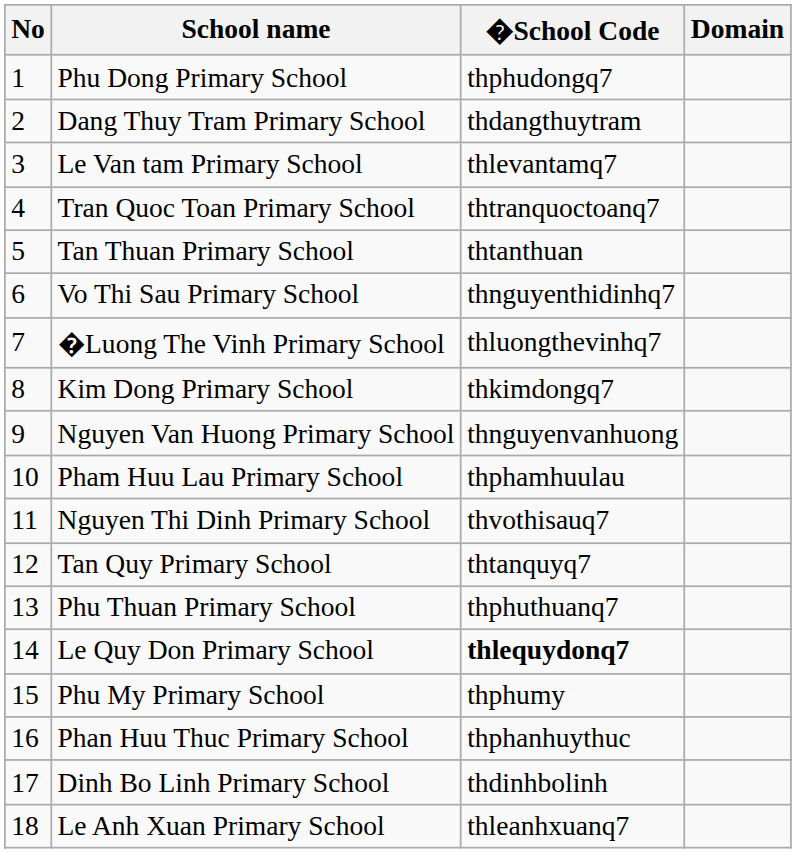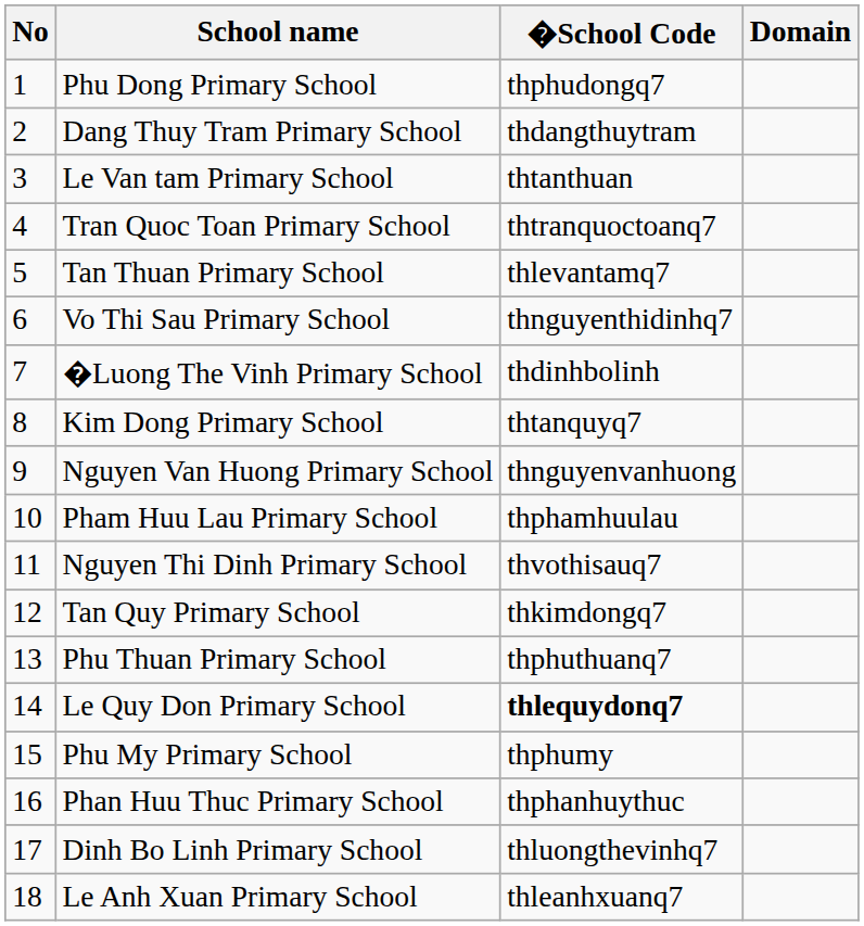Le Van tam Primary School | �School Code: thlevantamq7 -> thtanthuan
Tan Thuan Primary School | �School Code: thtanthuan -> thlevantamq7
�Luong The Vinh Primary School | �School Code: thluongthevinhq7 -> thdinhbolinh
Kim Dong Primary School | �School Code: thkimdongq7 -> thtanquyq7
Tan Quy Primary School | �School Code: thtanquyq7 -> thkimdongq7
Dinh Bo Linh Primary School | �School Code: thdinhbolinh -> thluongthevinhq7
